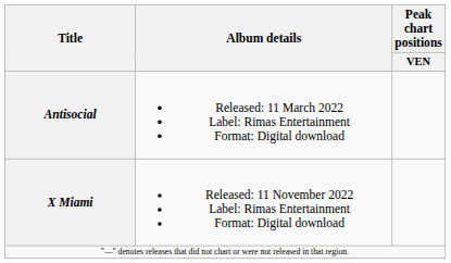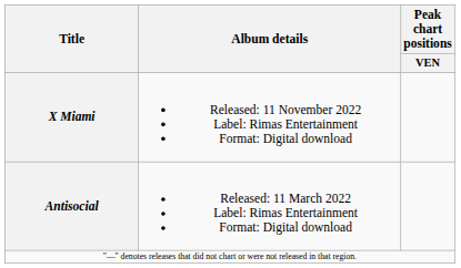rows swapped: Antisocial <-> X Miami
